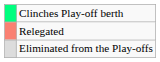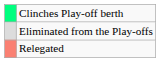rows swapped: Eliminated from the Play-offs <-> Relegated
